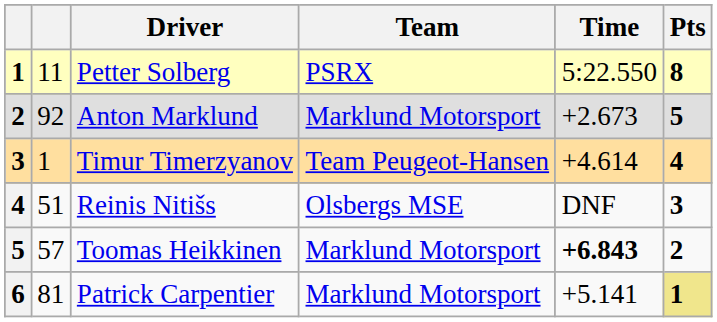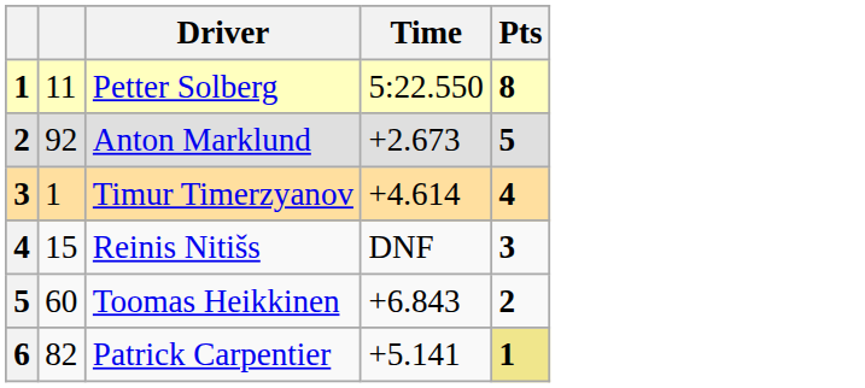- column: Team | PSRX | Marklund Motorsport | Team Peugeot-Hansen | Olsbergs MSE | Marklund Motorsport | Marklund Motorsport
Reinis Nitišs | column 2: 51 -> 15
Toomas Heikkinen | column 2: 57 -> 60
Toomas Heikkinen | Time: bold -> normal
Patrick Carpentier | column 2: 81 -> 82
